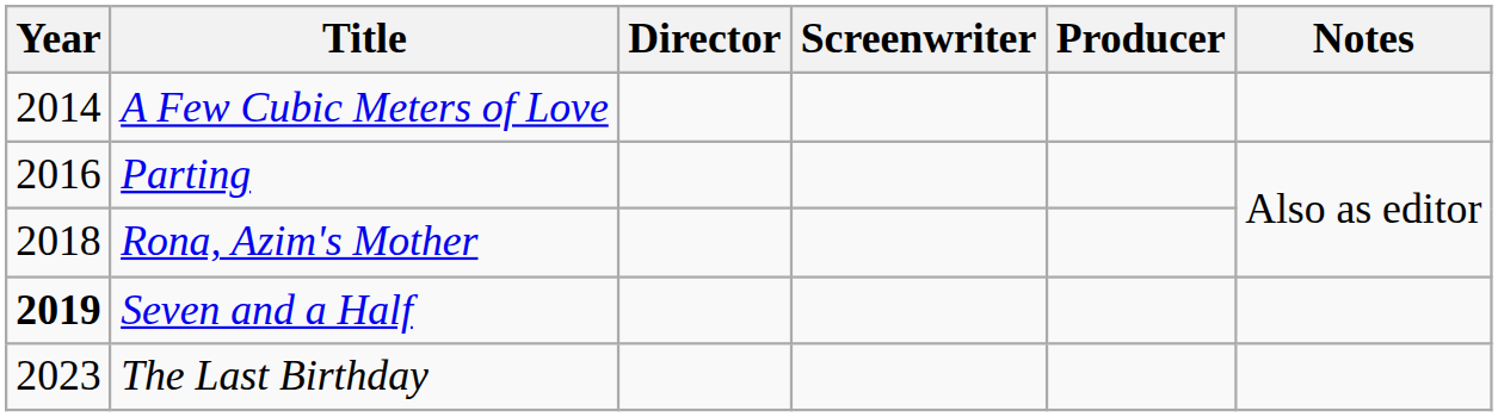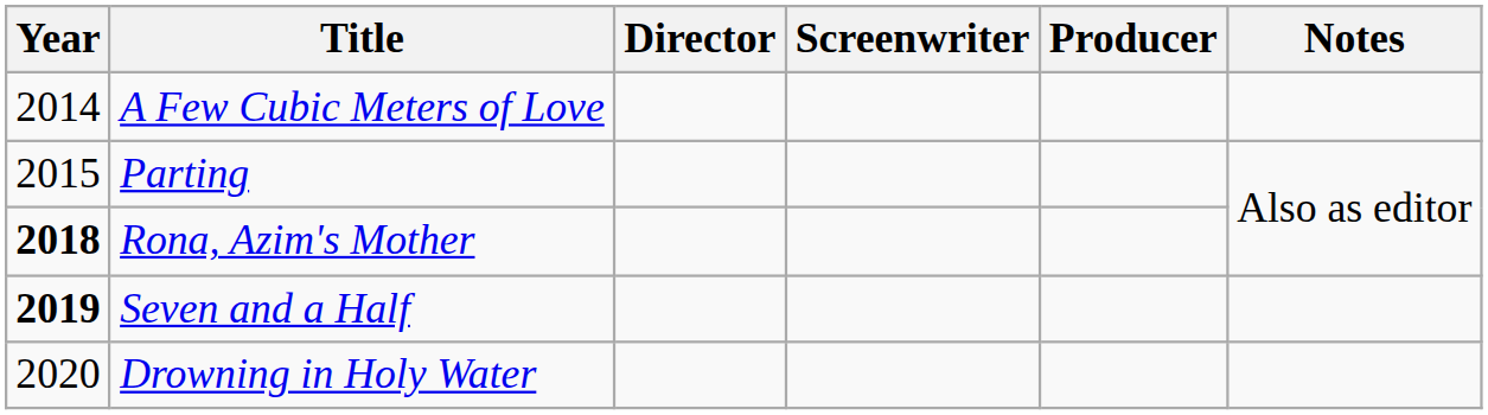Parting | Year: 2016 -> 2015
Rona, Azim's Mother | Year: normal -> bold
+ row: 2020 | Drowning in Holy Water
- row: 2023 | The Last Birthday
